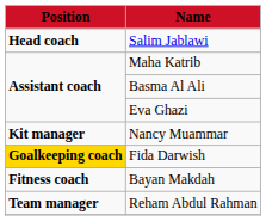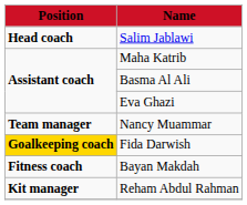Nancy Muammar | Position: Kit manager -> Team manager
Reham Abdul Rahman | Position: Team manager -> Kit manager
